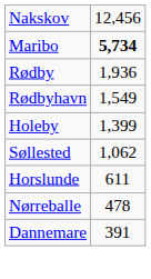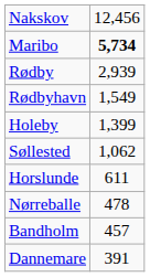Rødby | column 2: 1,936 -> 2,939
+ row: Bandholm | 457
